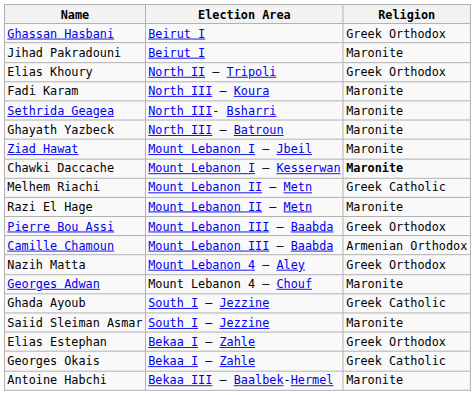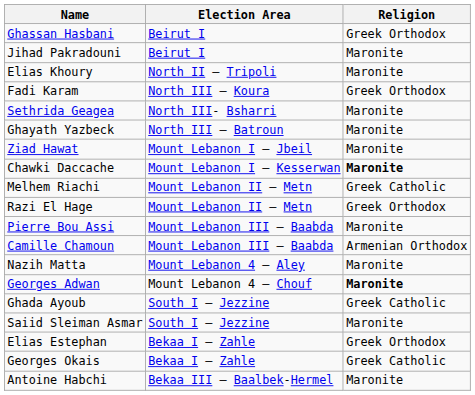Elias Khoury | Religion: Greek Orthodox -> Maronite
Fadi Karam | Religion: Maronite -> Greek Orthodox
Razi El Hage | Religion: Maronite -> Greek Orthodox
Pierre Bou Assi | Religion: Greek Orthodox -> Maronite
Nazih Matta | Religion: Greek Orthodox -> Maronite
Georges Adwan | Religion: normal -> bold
